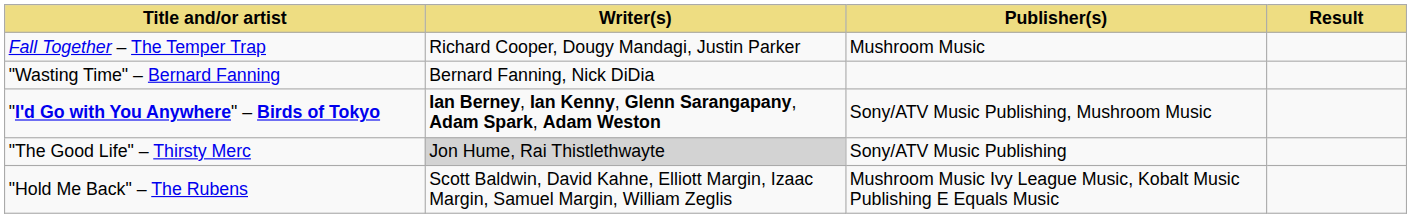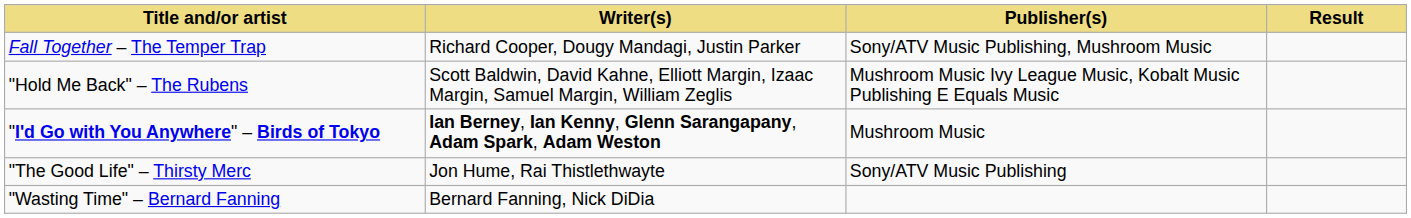Fall Together – The Temper Trap | Publisher(s): Mushroom Music -> Sony/ATV Music Publishing, Mushroom Music
rows swapped: "Hold Me Back" – The Rubens <-> "Wasting Time" – Bernard Fanning
"I'd Go with You Anywhere" – Birds of Tokyo | Publisher(s): Sony/ATV Music Publishing, Mushroom Music -> Mushroom Music
"The Good Life" – Thirsty Merc | Writer(s): lightgrey background -> no background
